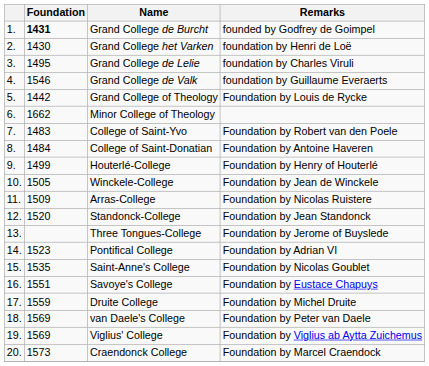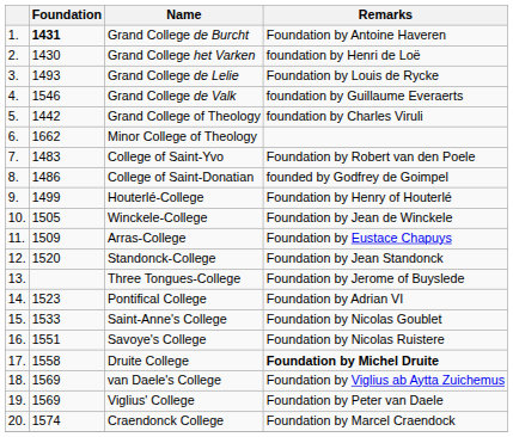Grand College de Burcht | Remarks: founded by Godfrey de Goimpel -> Foundation by Antoine Haveren
Grand College de Lelie | Foundation: 1495 -> 1493
Grand College de Lelie | Remarks: foundation by Charles Viruli -> Foundation by Louis de Rycke
Grand College of Theology | Remarks: Foundation by Louis de Rycke -> foundation by Charles Viruli
College of Saint-Donatian | Foundation: 1484 -> 1486
College of Saint-Donatian | Remarks: Foundation by Antoine Haveren -> founded by Godfrey de Goimpel
Arras-College | Remarks: Foundation by Nicolas Ruistere -> Foundation by Eustace Chapuys
Saint-Anne's College | Foundation: 1535 -> 1533
Savoye's College | Remarks: Foundation by Eustace Chapuys -> Foundation by Nicolas Ruistere
Druite College | Foundation: 1559 -> 1558
Druite College | Remarks: normal -> bold
van Daele's College | Remarks: Foundation by Peter van Daele -> Foundation by Viglius ab Aytta Zuichemus
Viglius' College | Remarks: Foundation by Viglius ab Aytta Zuichemus -> Foundation by Peter van Daele
Craendonck College | Foundation: 1573 -> 1574
